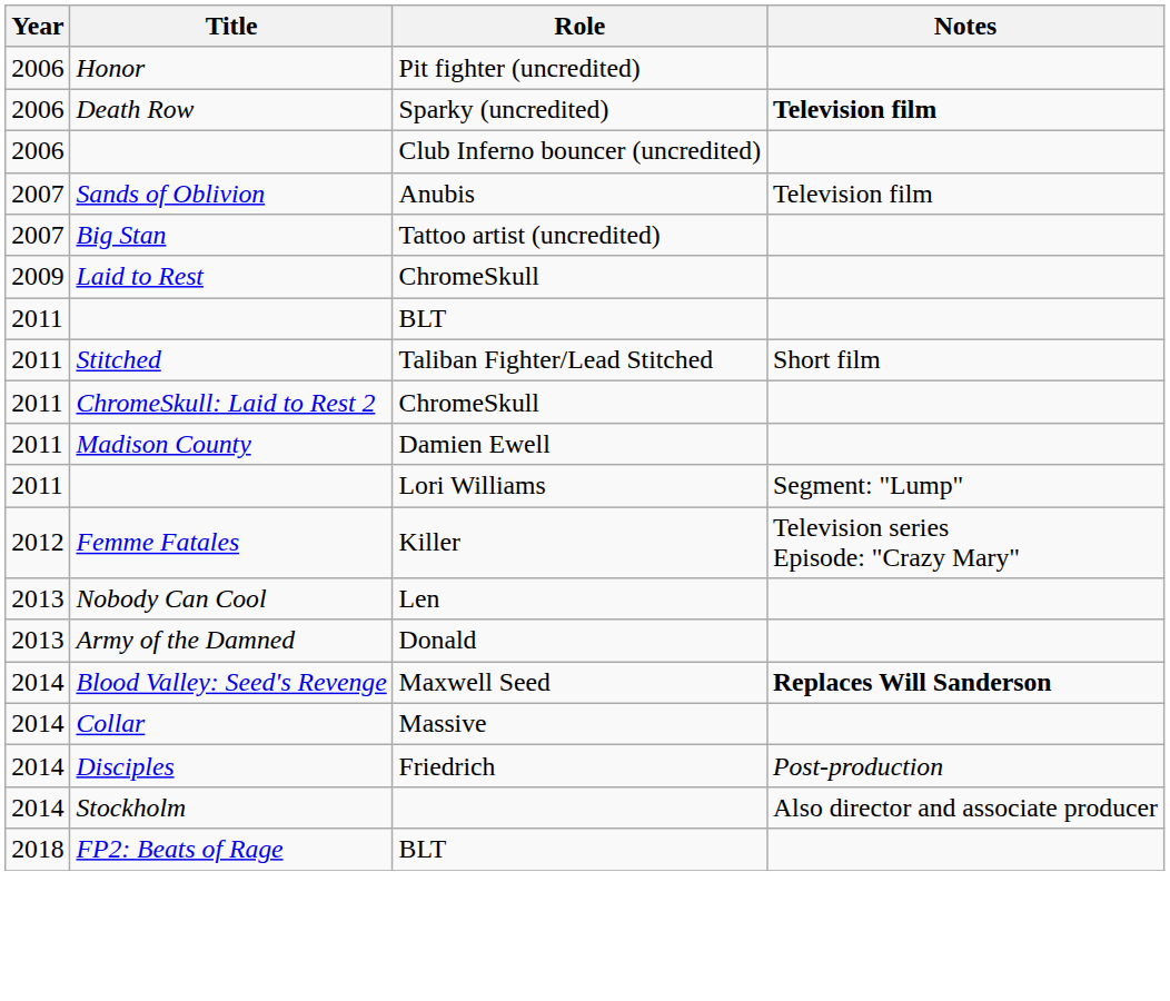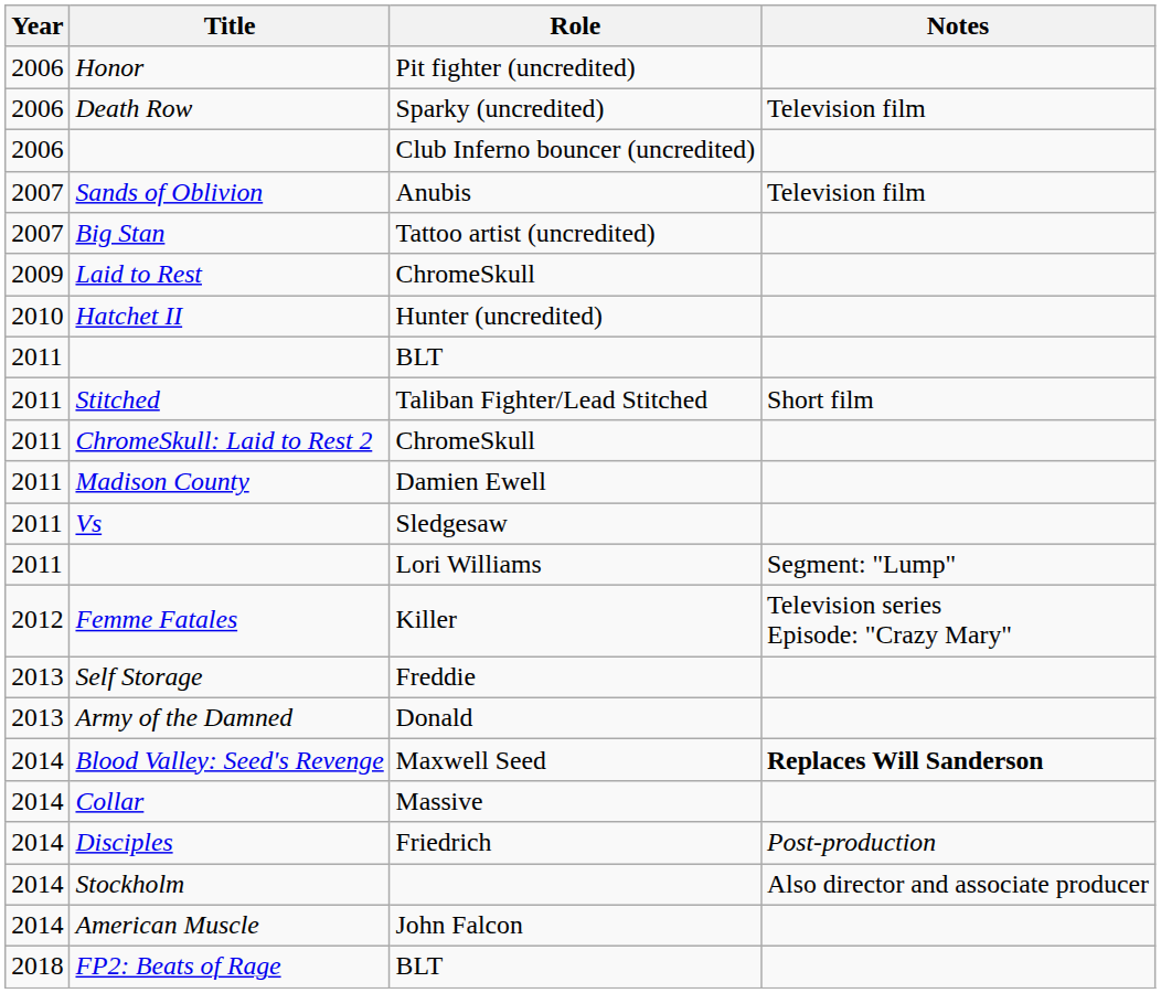Death Row | Notes: bold -> normal
+ row: 2010 | Hatchet II | Hunter (uncredited)
+ row: 2011 | Vs | Sledgesaw
- row: 2013 | Nobody Can Cool | Len
+ row: 2013 | Self Storage | Freddie
+ row: 2014 | American Muscle | John Falcon
